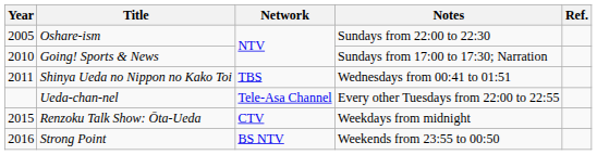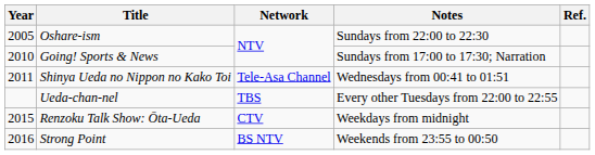Shinya Ueda no Nippon no Kako Toi | Network: TBS -> Tele-Asa Channel
Ueda-chan-nel | Network: Tele-Asa Channel -> TBS
